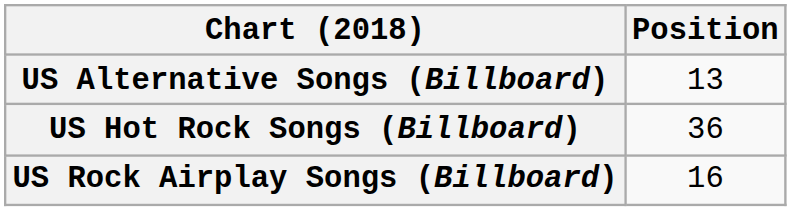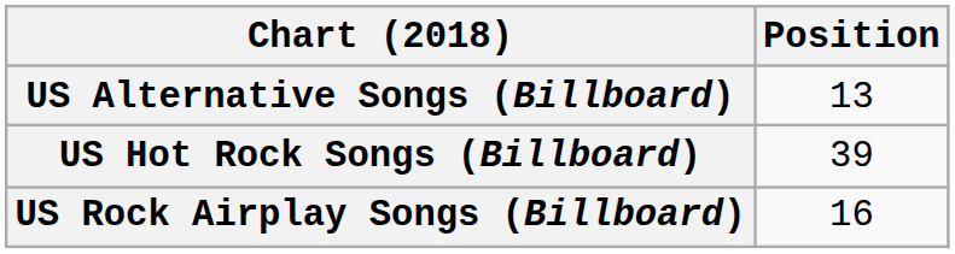US Hot Rock Songs (Billboard) | Position: 36 -> 39
